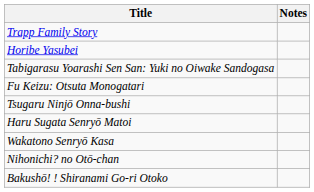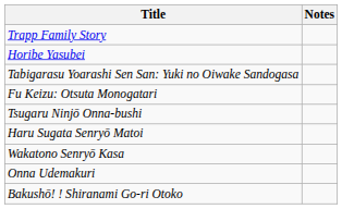- row: Nihonichi? no Otō-chan
+ row: Onna Udemakuri
